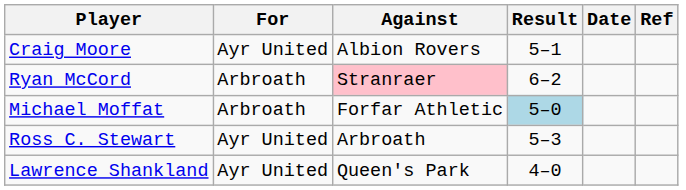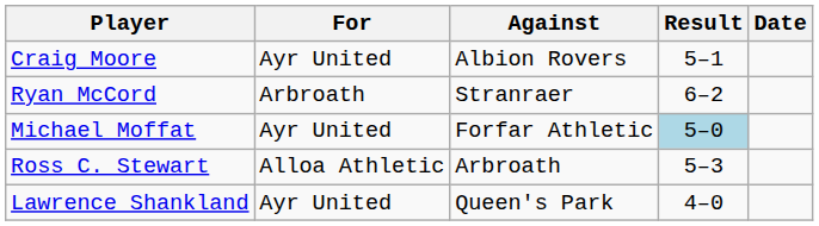- column: Ref
Ryan McCord | Against: pink background -> no background
Michael Moffat | For: Arbroath -> Ayr United
Ross C. Stewart | For: Ayr United -> Alloa Athletic
